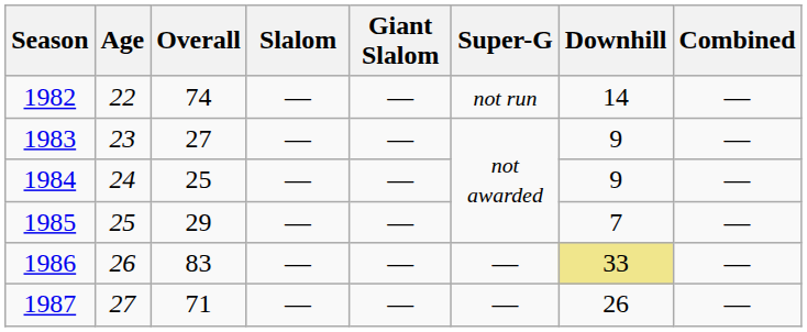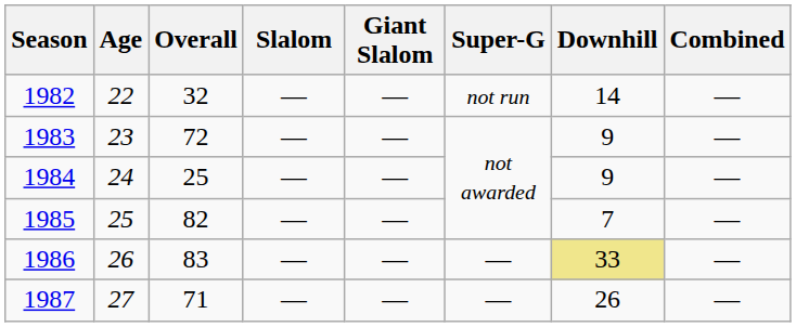1982 | Overall: 74 -> 32
1983 | Overall: 27 -> 72
1985 | Overall: 29 -> 82
